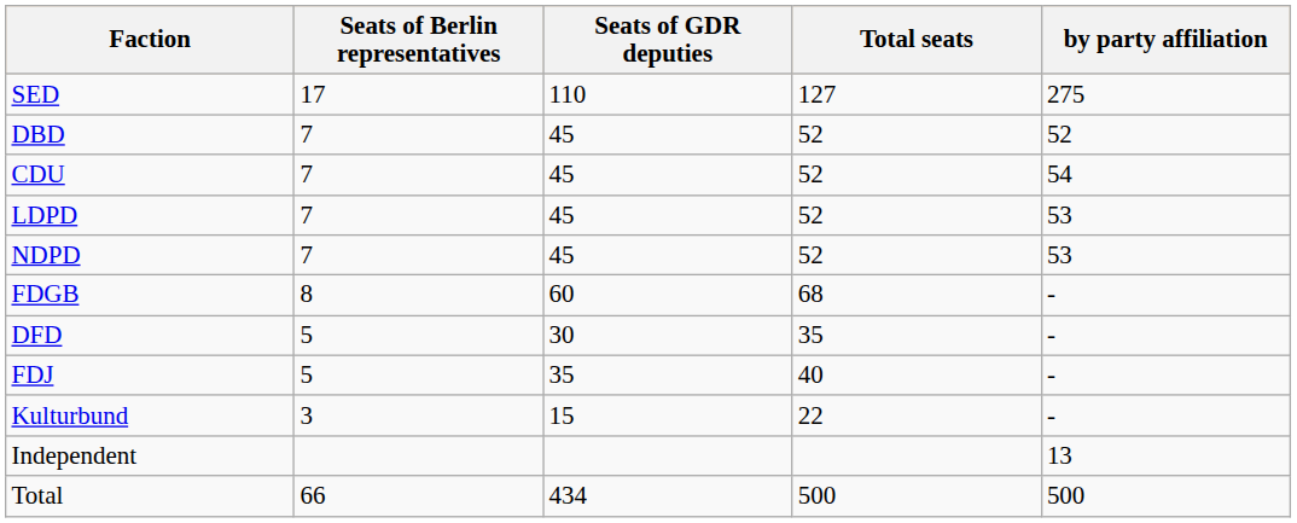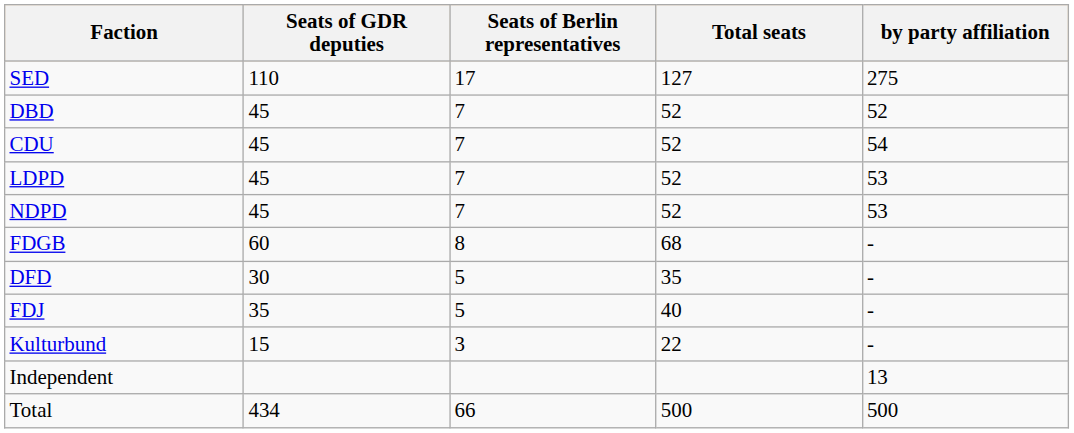columns swapped: Seats of GDR deputies <-> Seats of Berlin representatives
